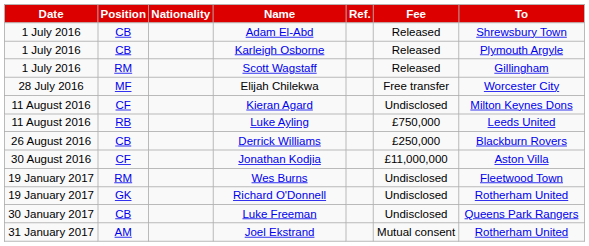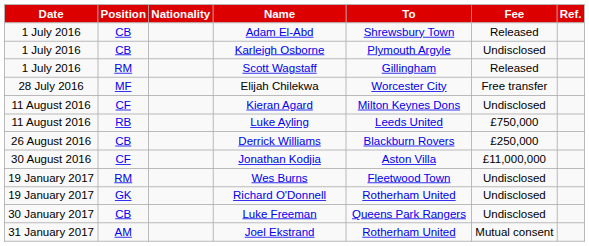columns swapped: To <-> Ref.
Karleigh Osborne | Fee: Released -> Undisclosed
